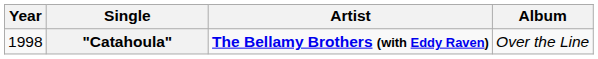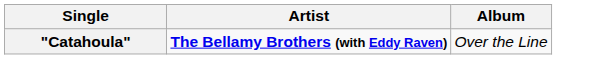- column: Year | 1998
